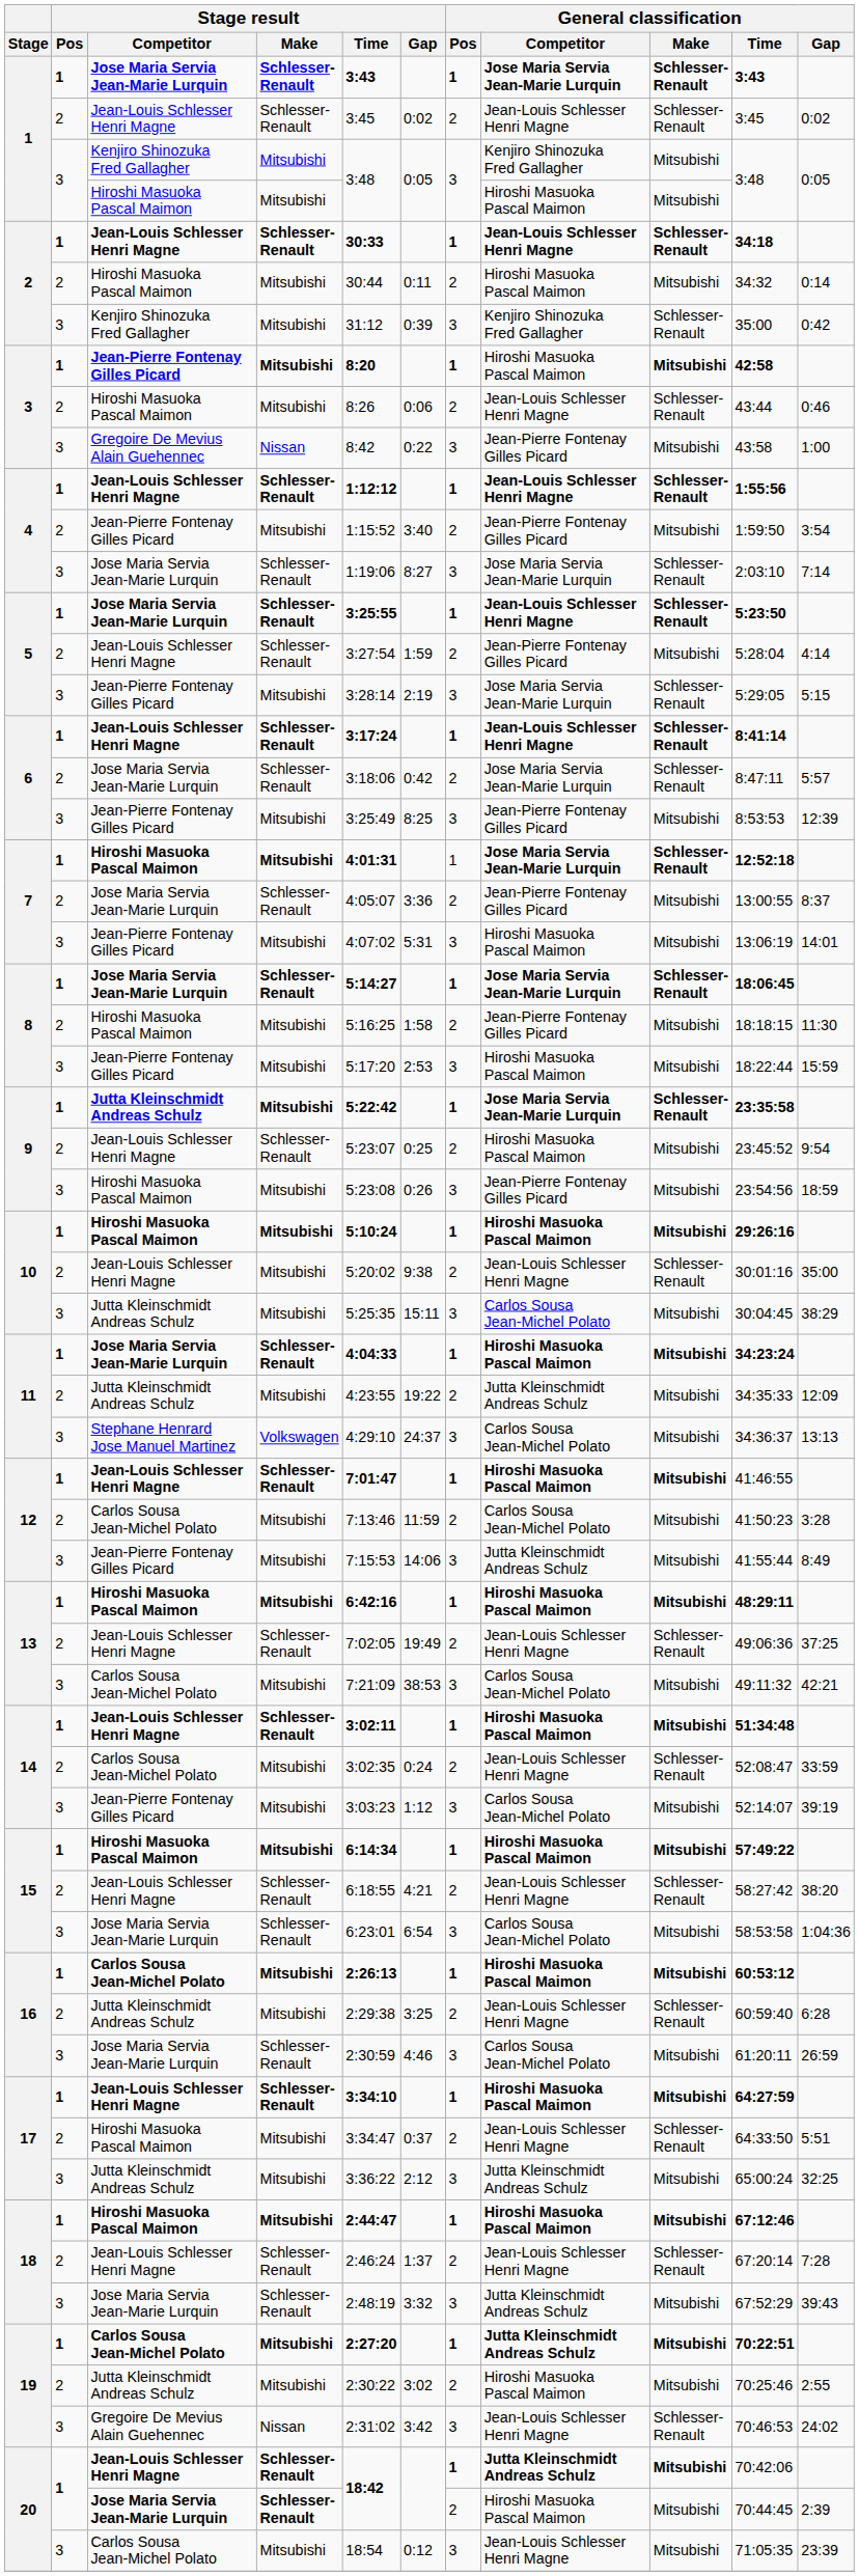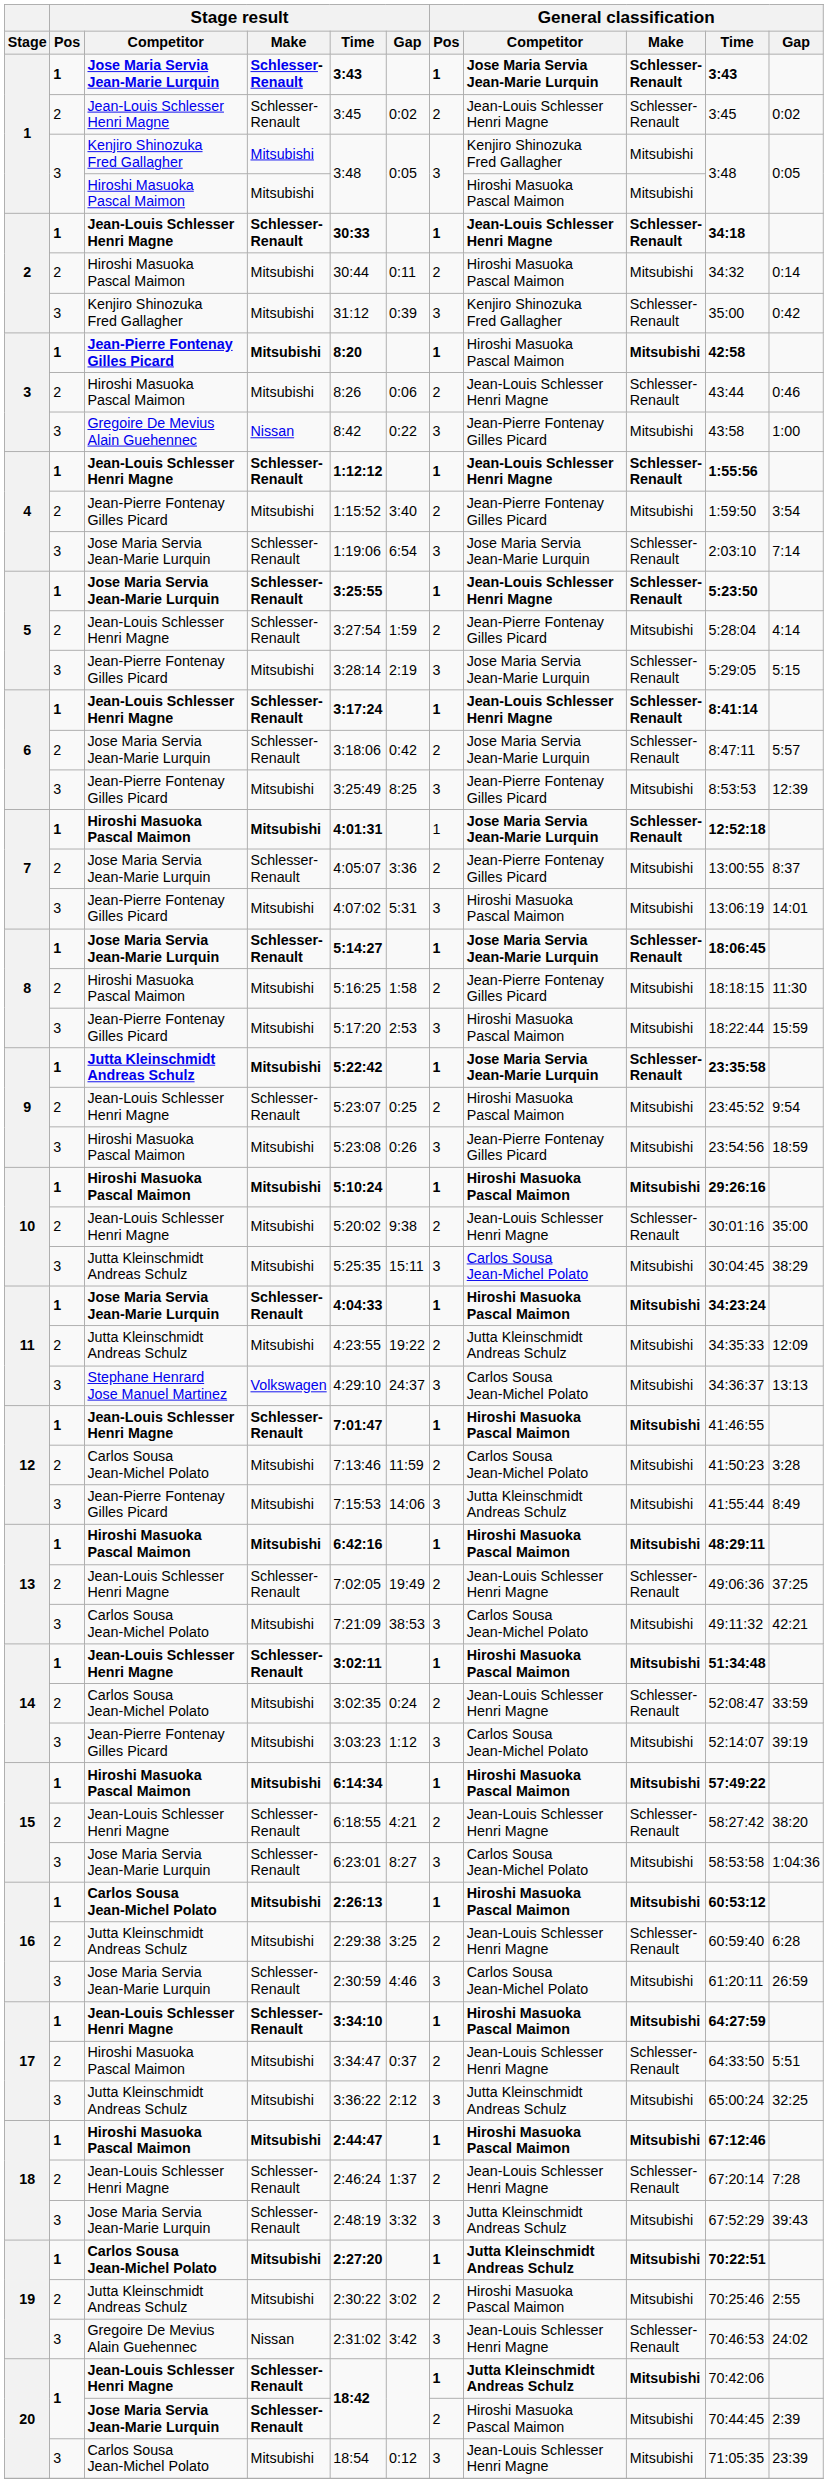4 / Jose Maria Servia Jean-Marie Lurquin | Stage result / Gap: 8:27 -> 6:54
15 / Jose Maria Servia Jean-Marie Lurquin | Stage result / Gap: 6:54 -> 8:27
